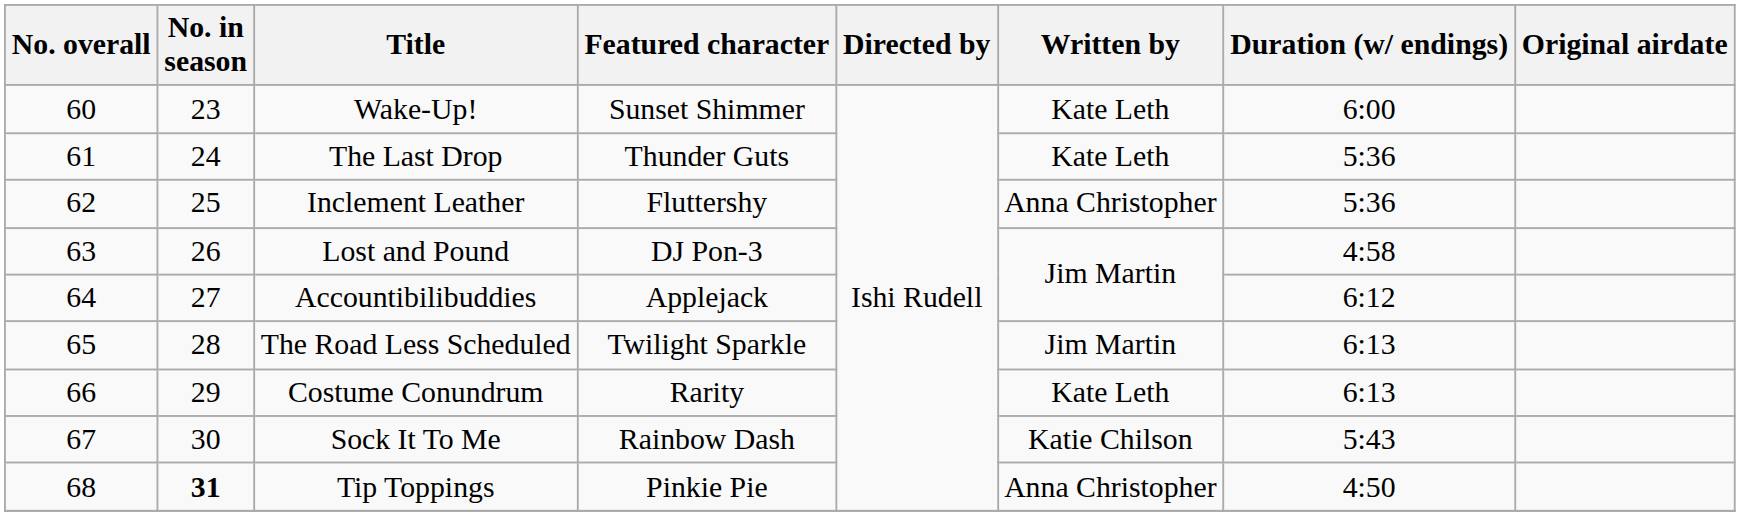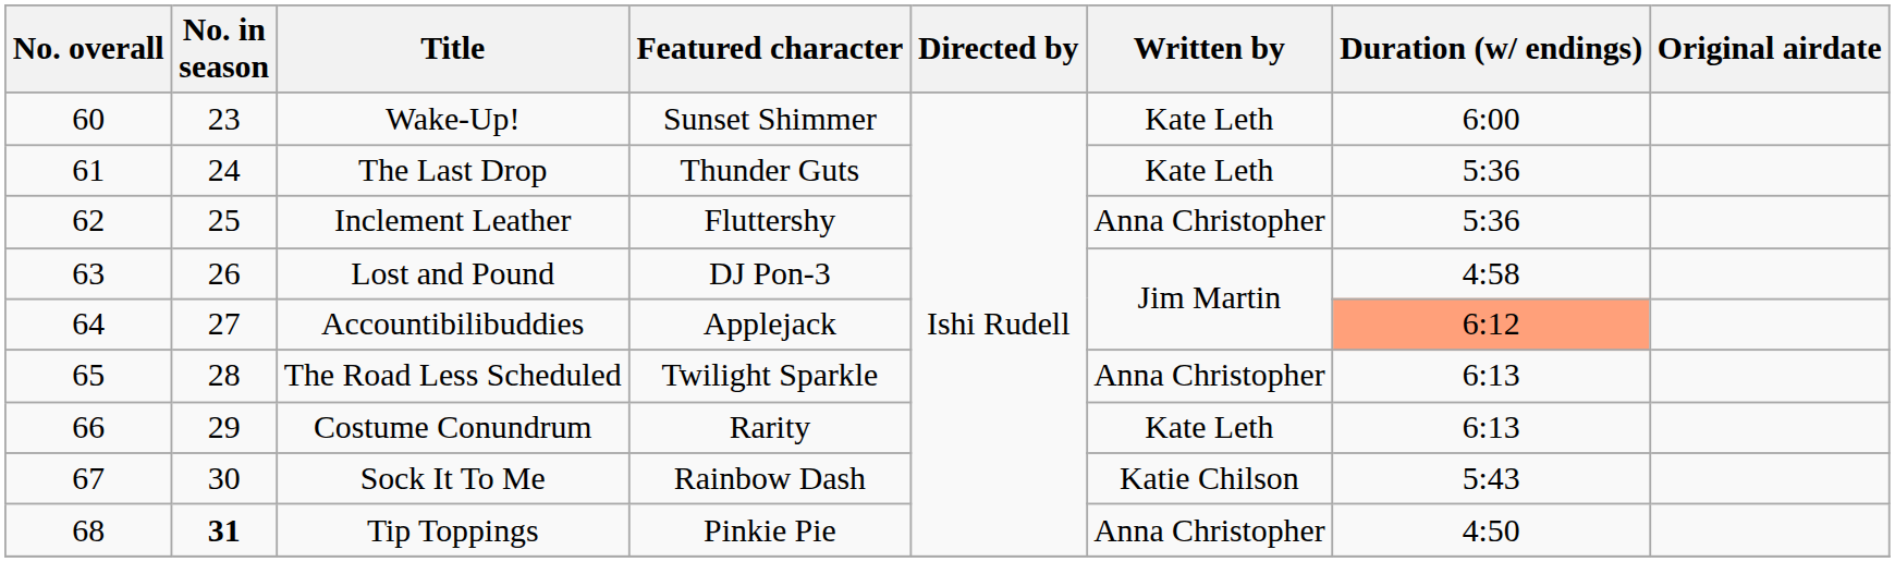Accountibilibuddies | Duration (w/ endings): no background -> lightsalmon background
The Road Less Scheduled | Written by: Jim Martin -> Anna Christopher
